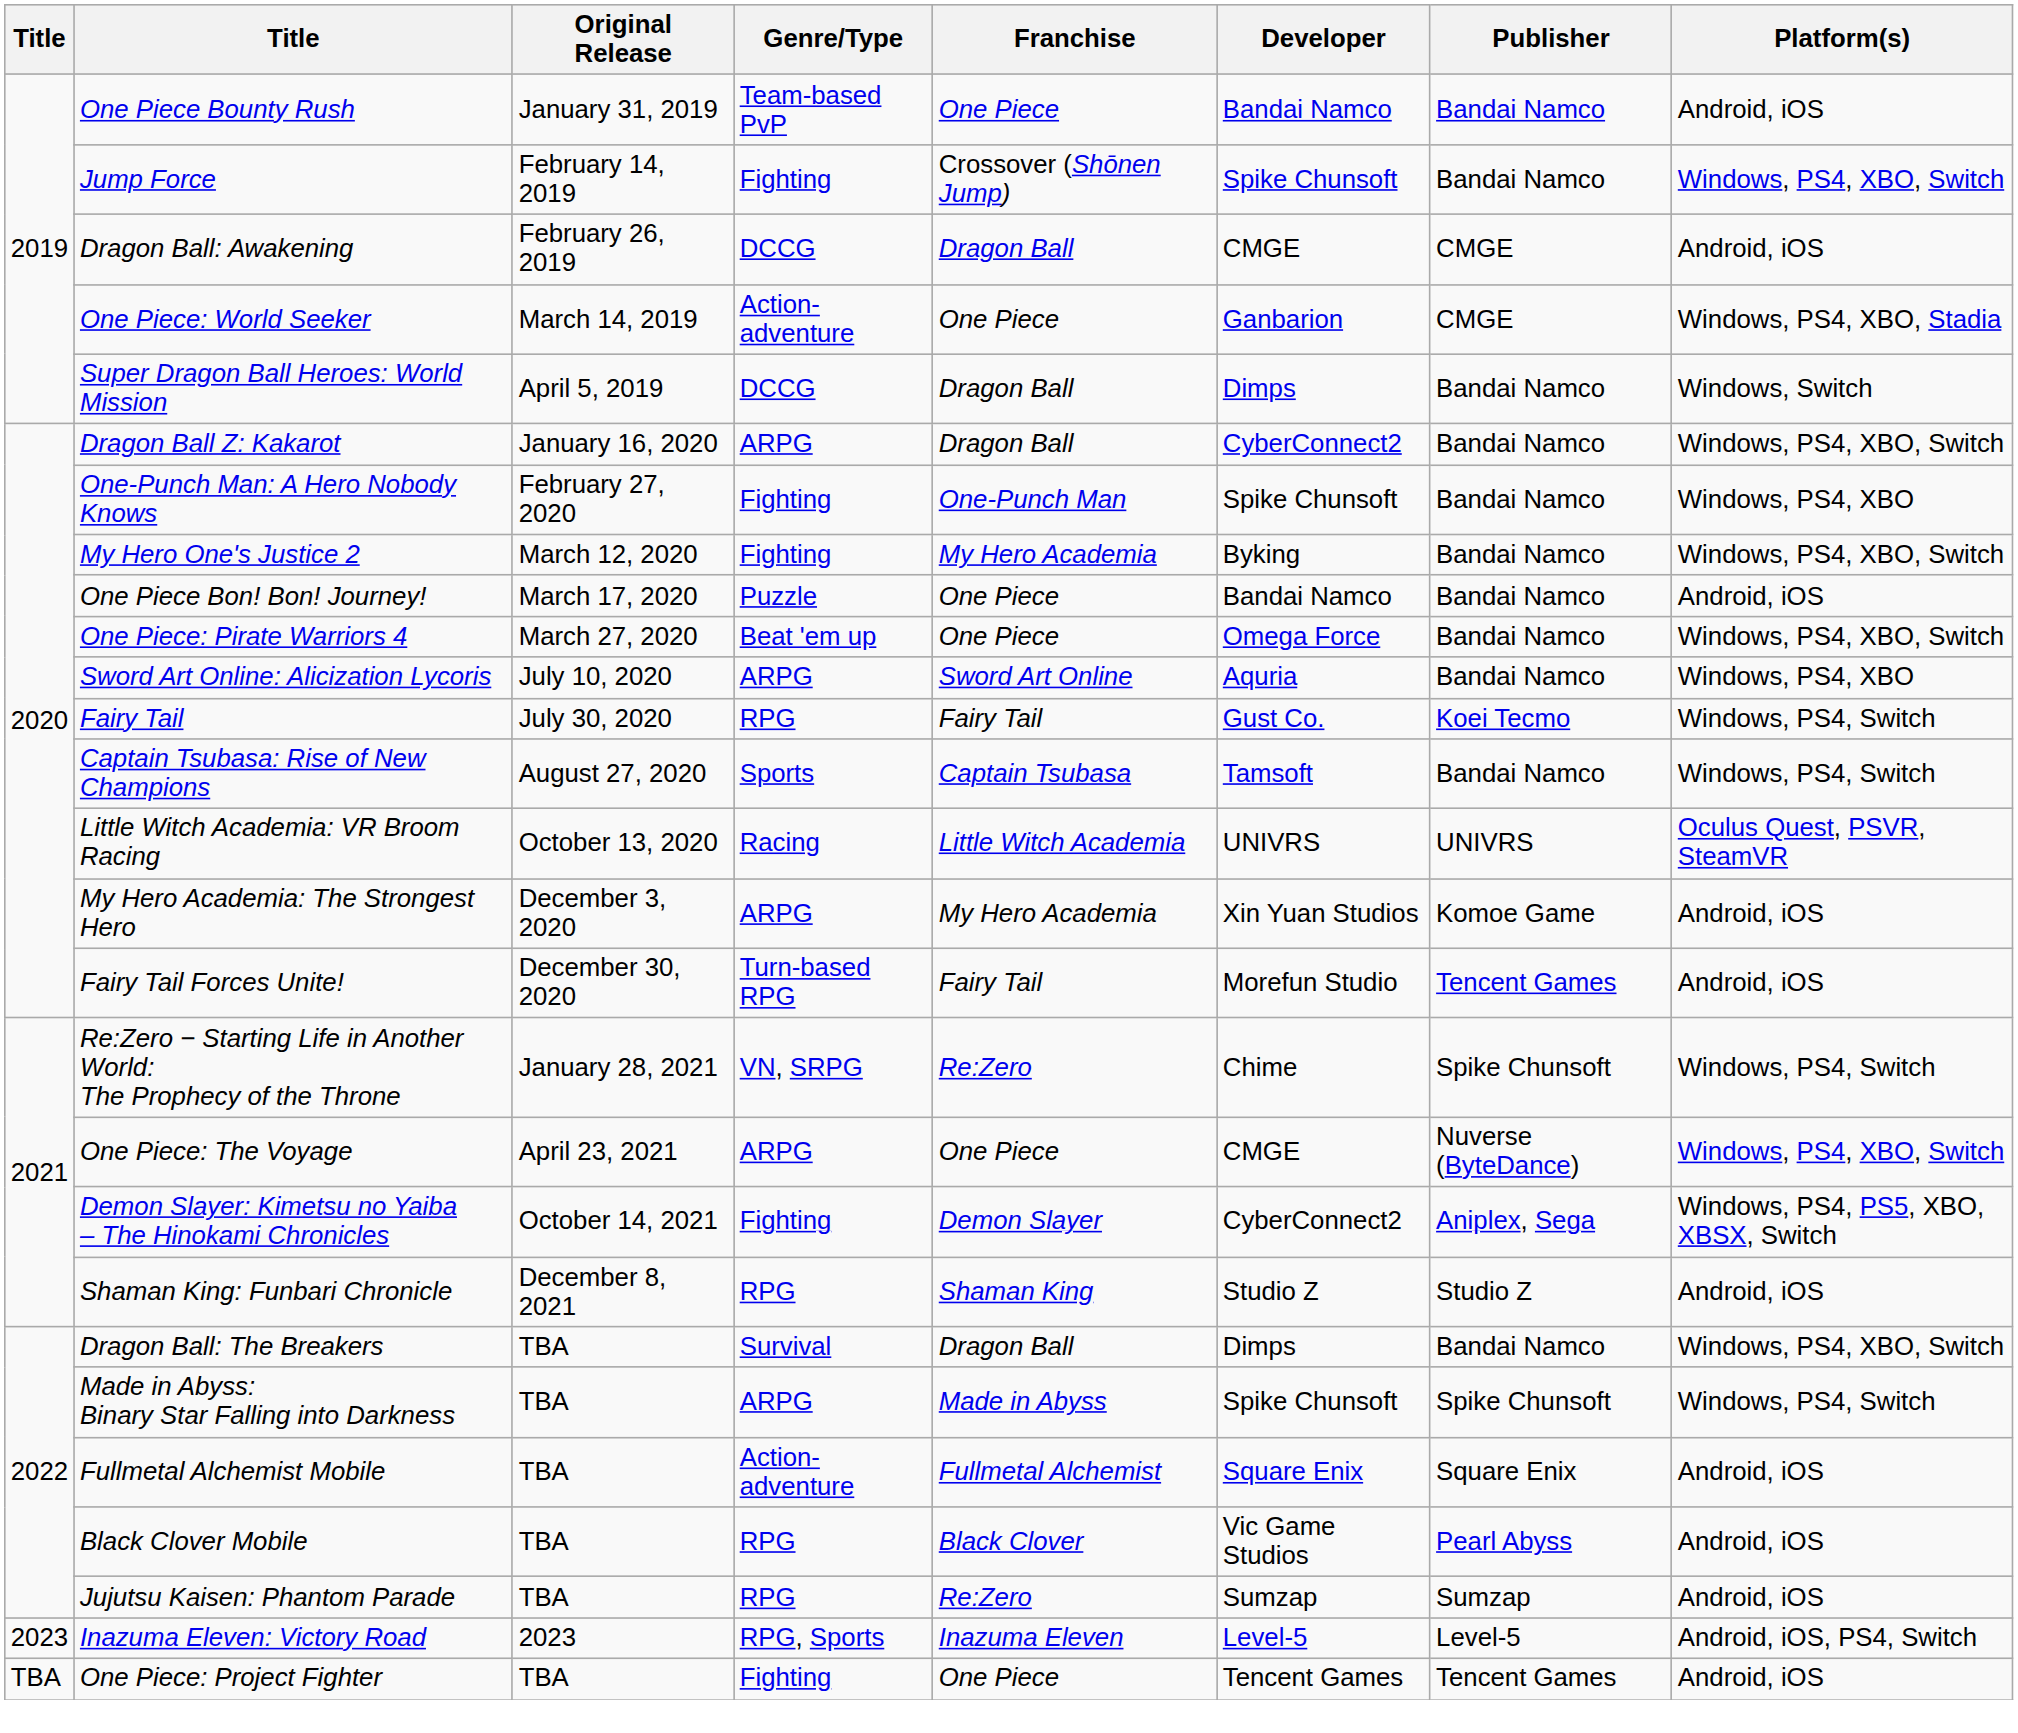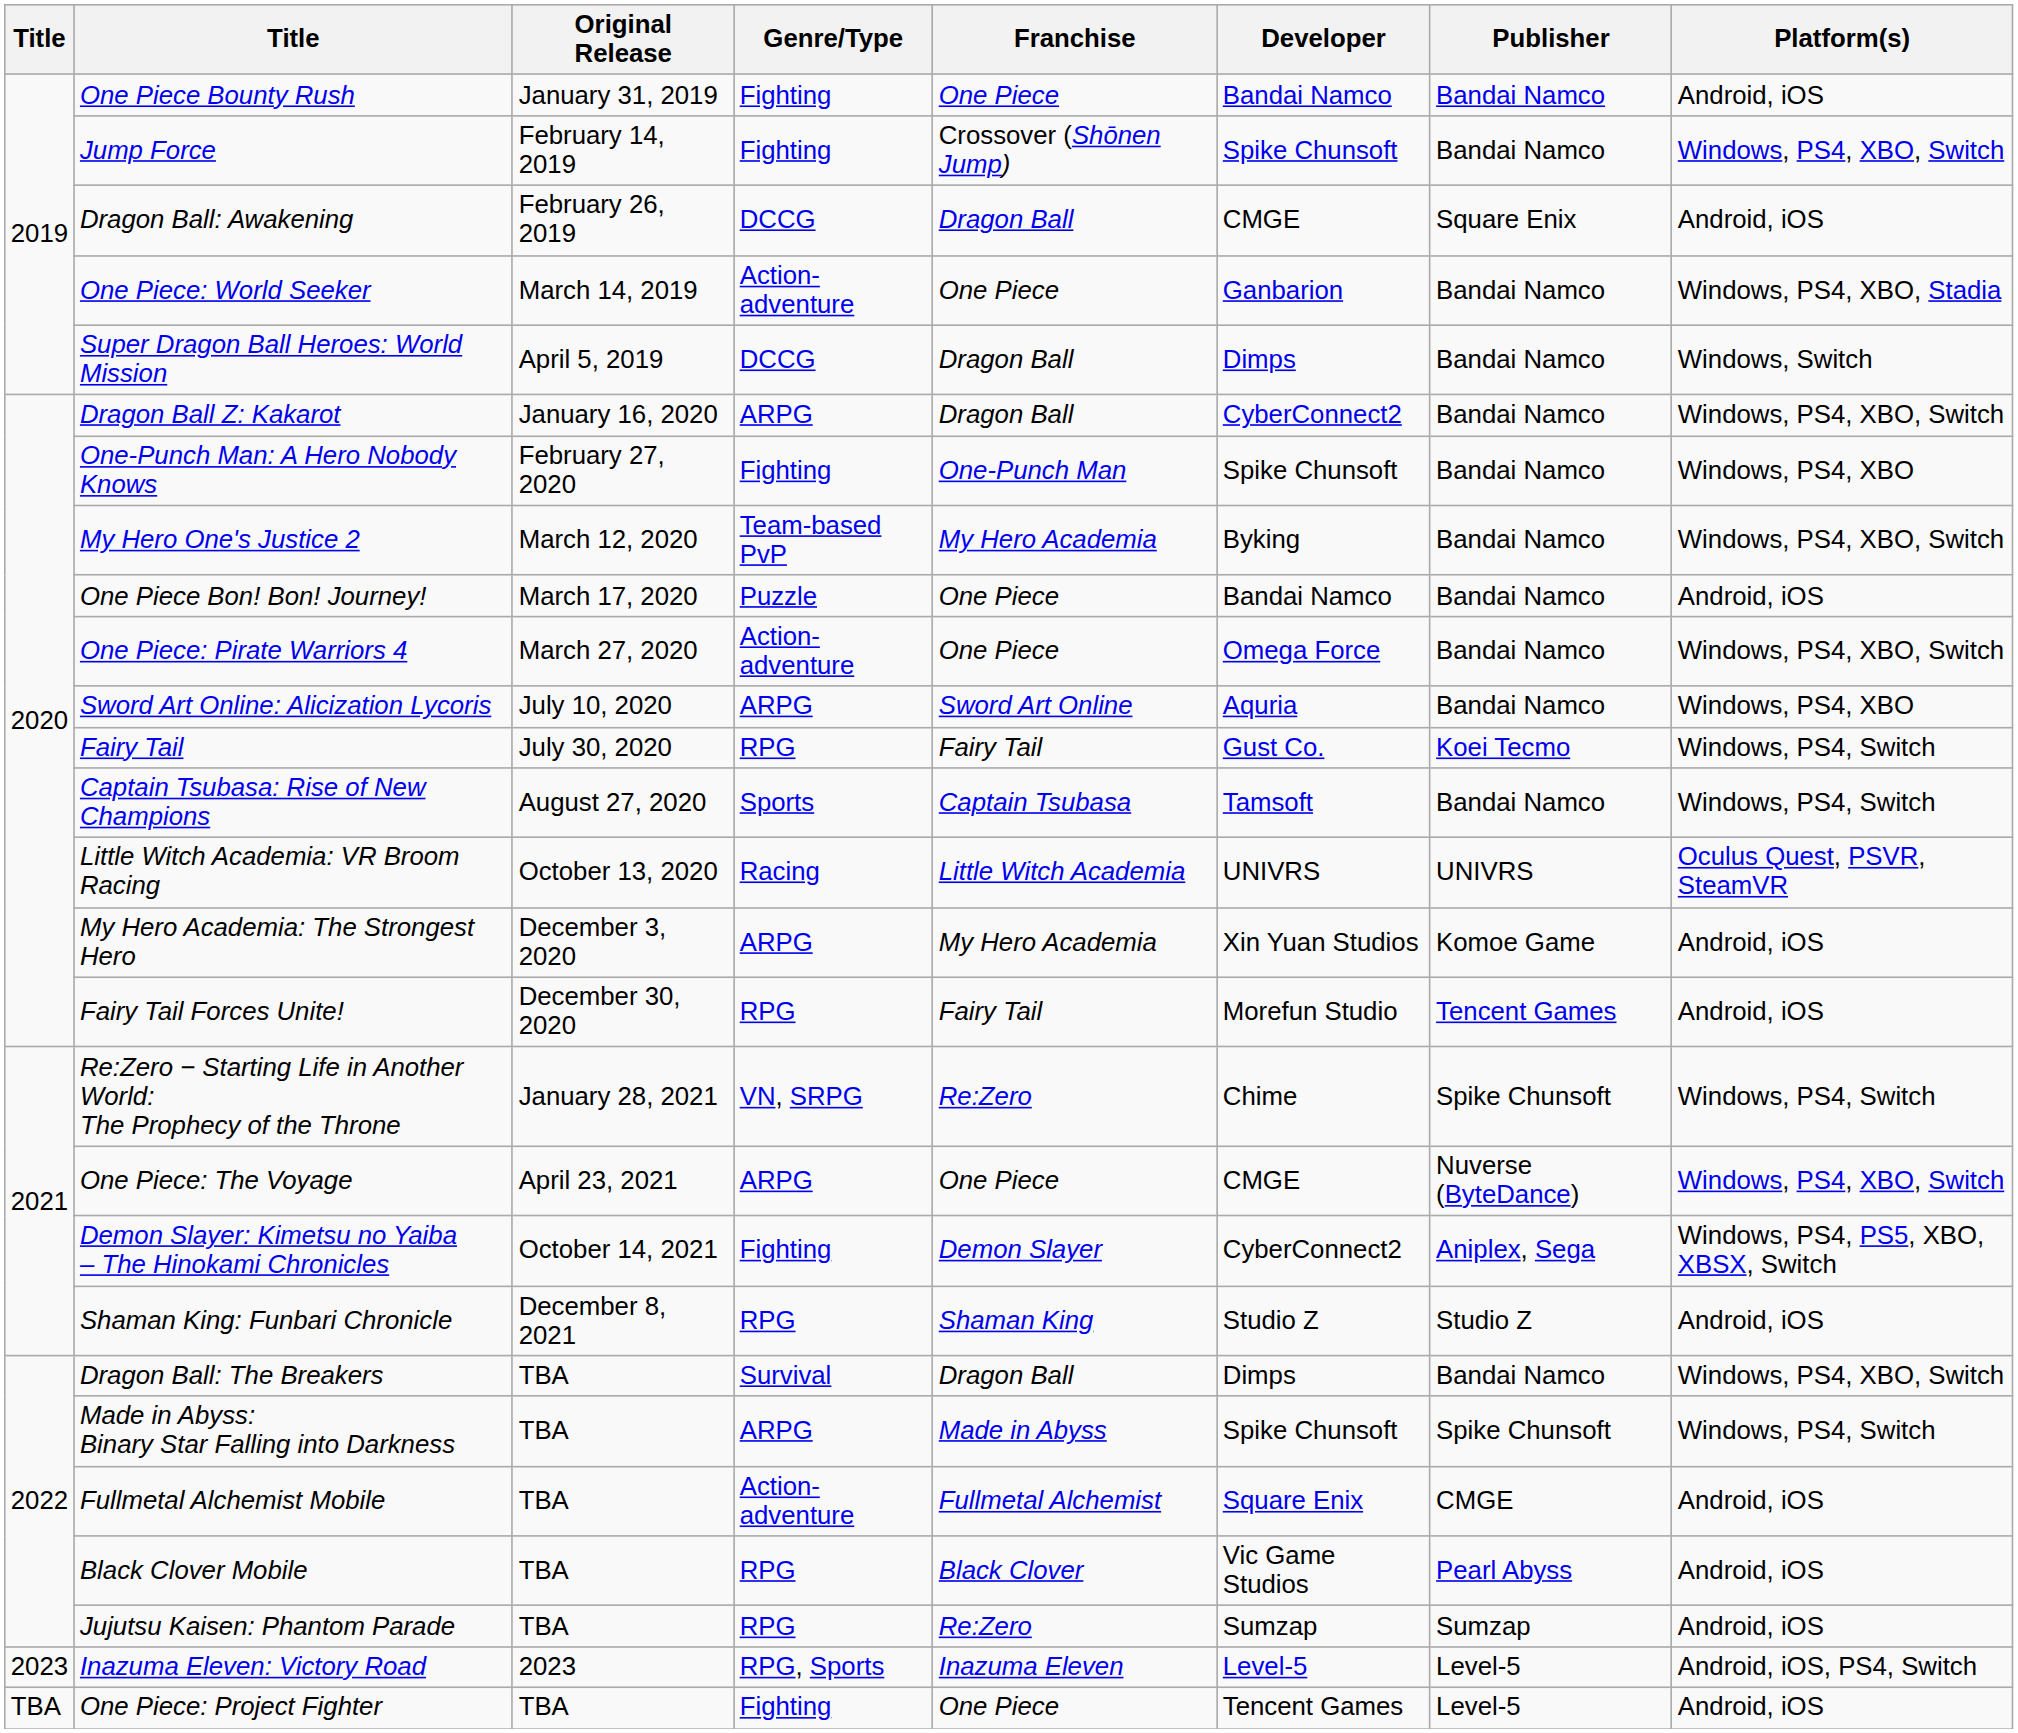One Piece Bounty Rush | Genre/Type: Team-based PvP -> Fighting
Dragon Ball: Awakening | Publisher: CMGE -> Square Enix
One Piece: World Seeker | Publisher: CMGE -> Bandai Namco
My Hero One's Justice 2 | Genre/Type: Fighting -> Team-based PvP
One Piece: Pirate Warriors 4 | Genre/Type: Beat 'em up -> Action-adventure
Fairy Tail Forces Unite! | Genre/Type: Turn-based RPG -> RPG
Fullmetal Alchemist Mobile | Publisher: Square Enix -> CMGE
One Piece: Project Fighter | Publisher: Tencent Games -> Level-5
